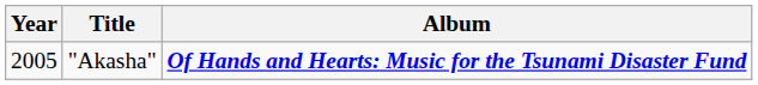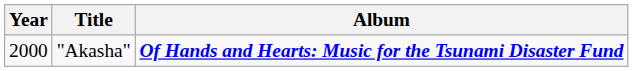"Akasha" | Year: 2005 -> 2000
